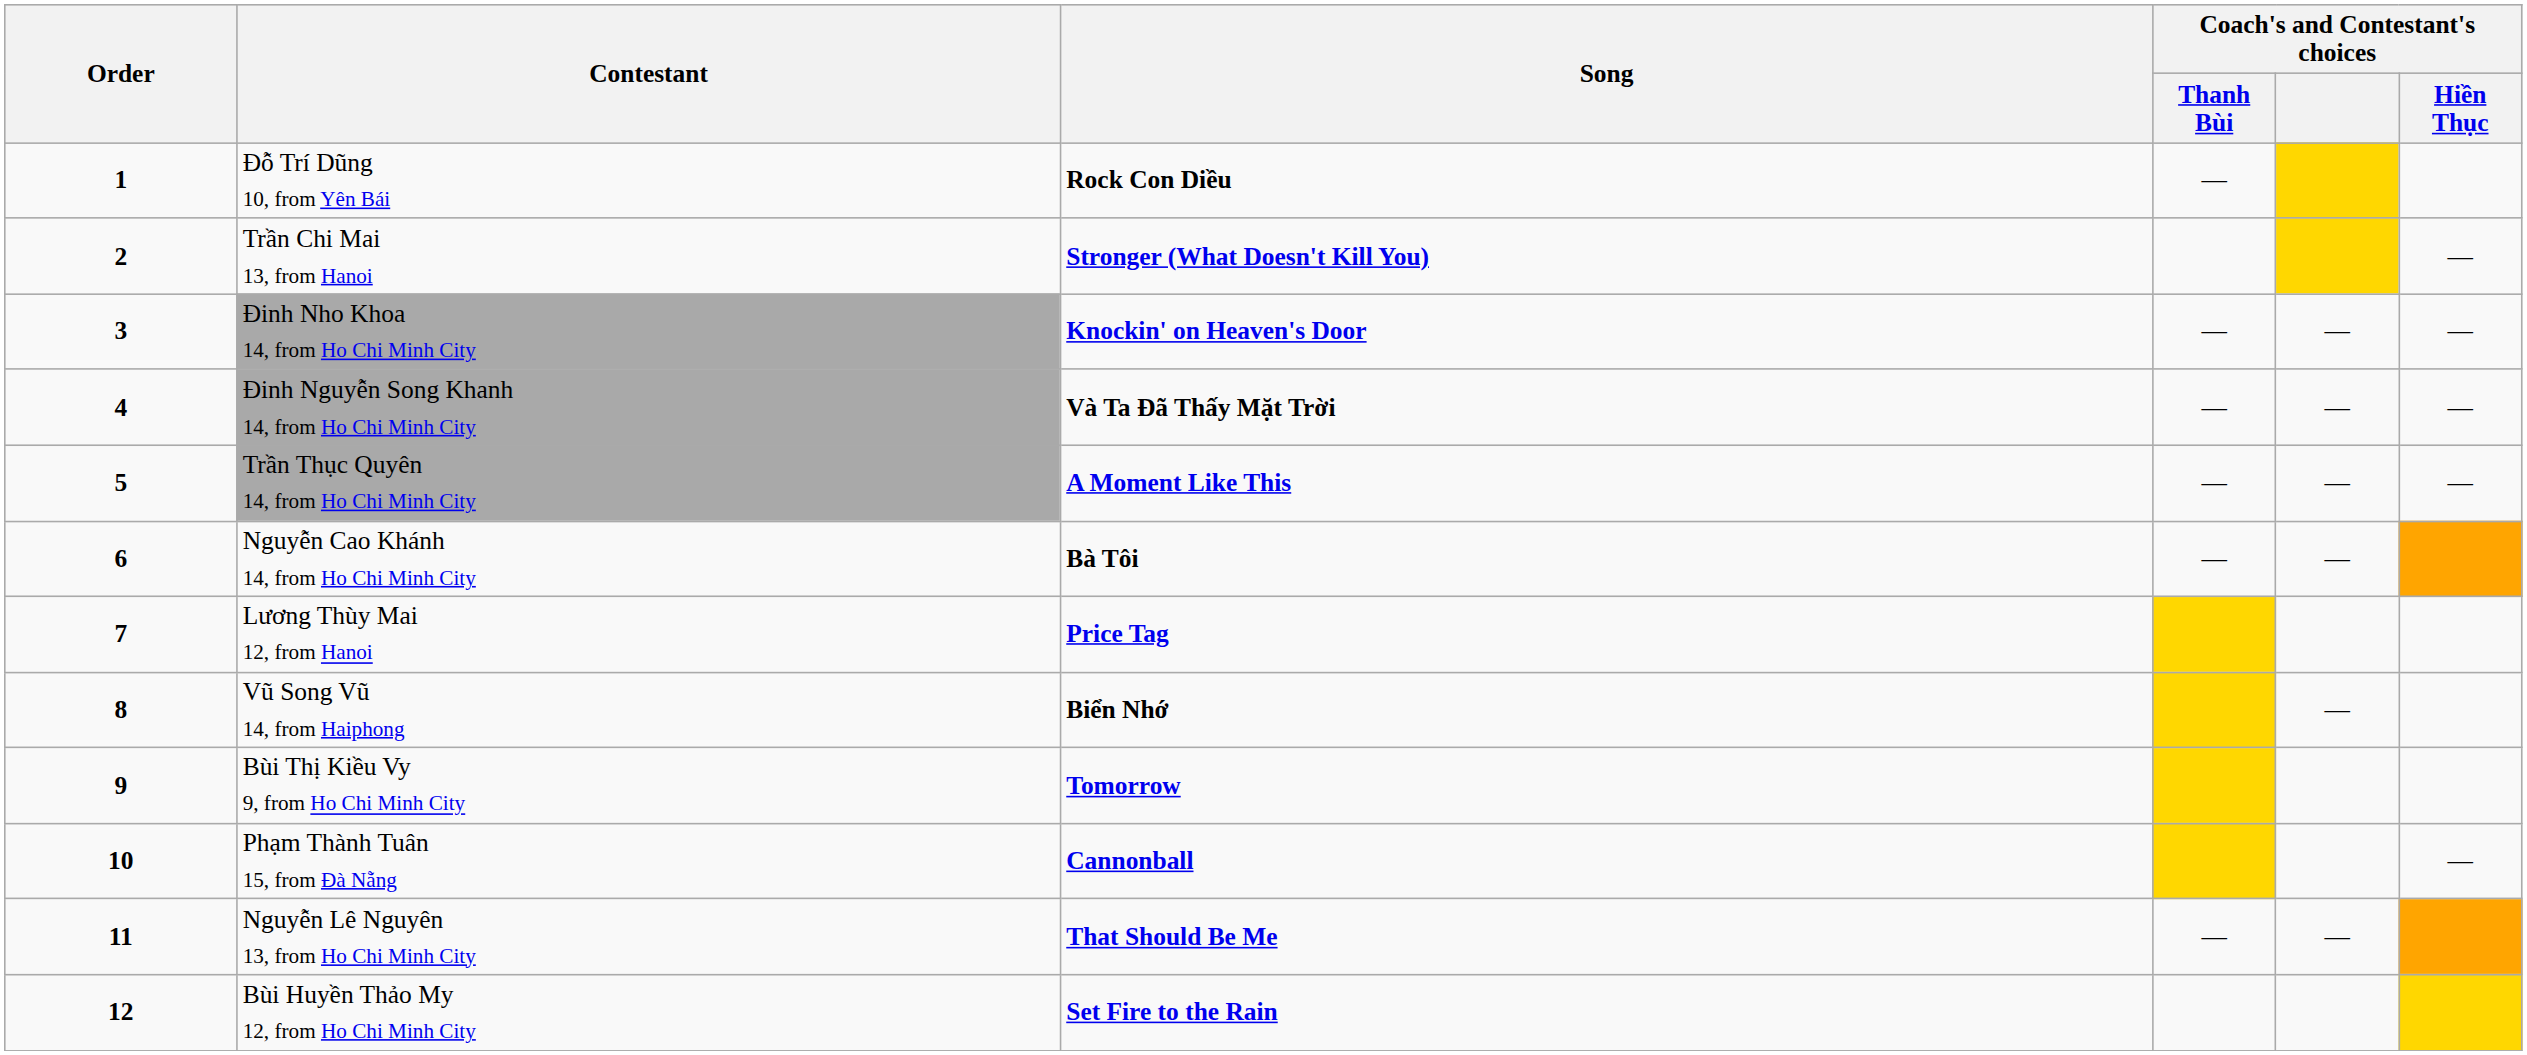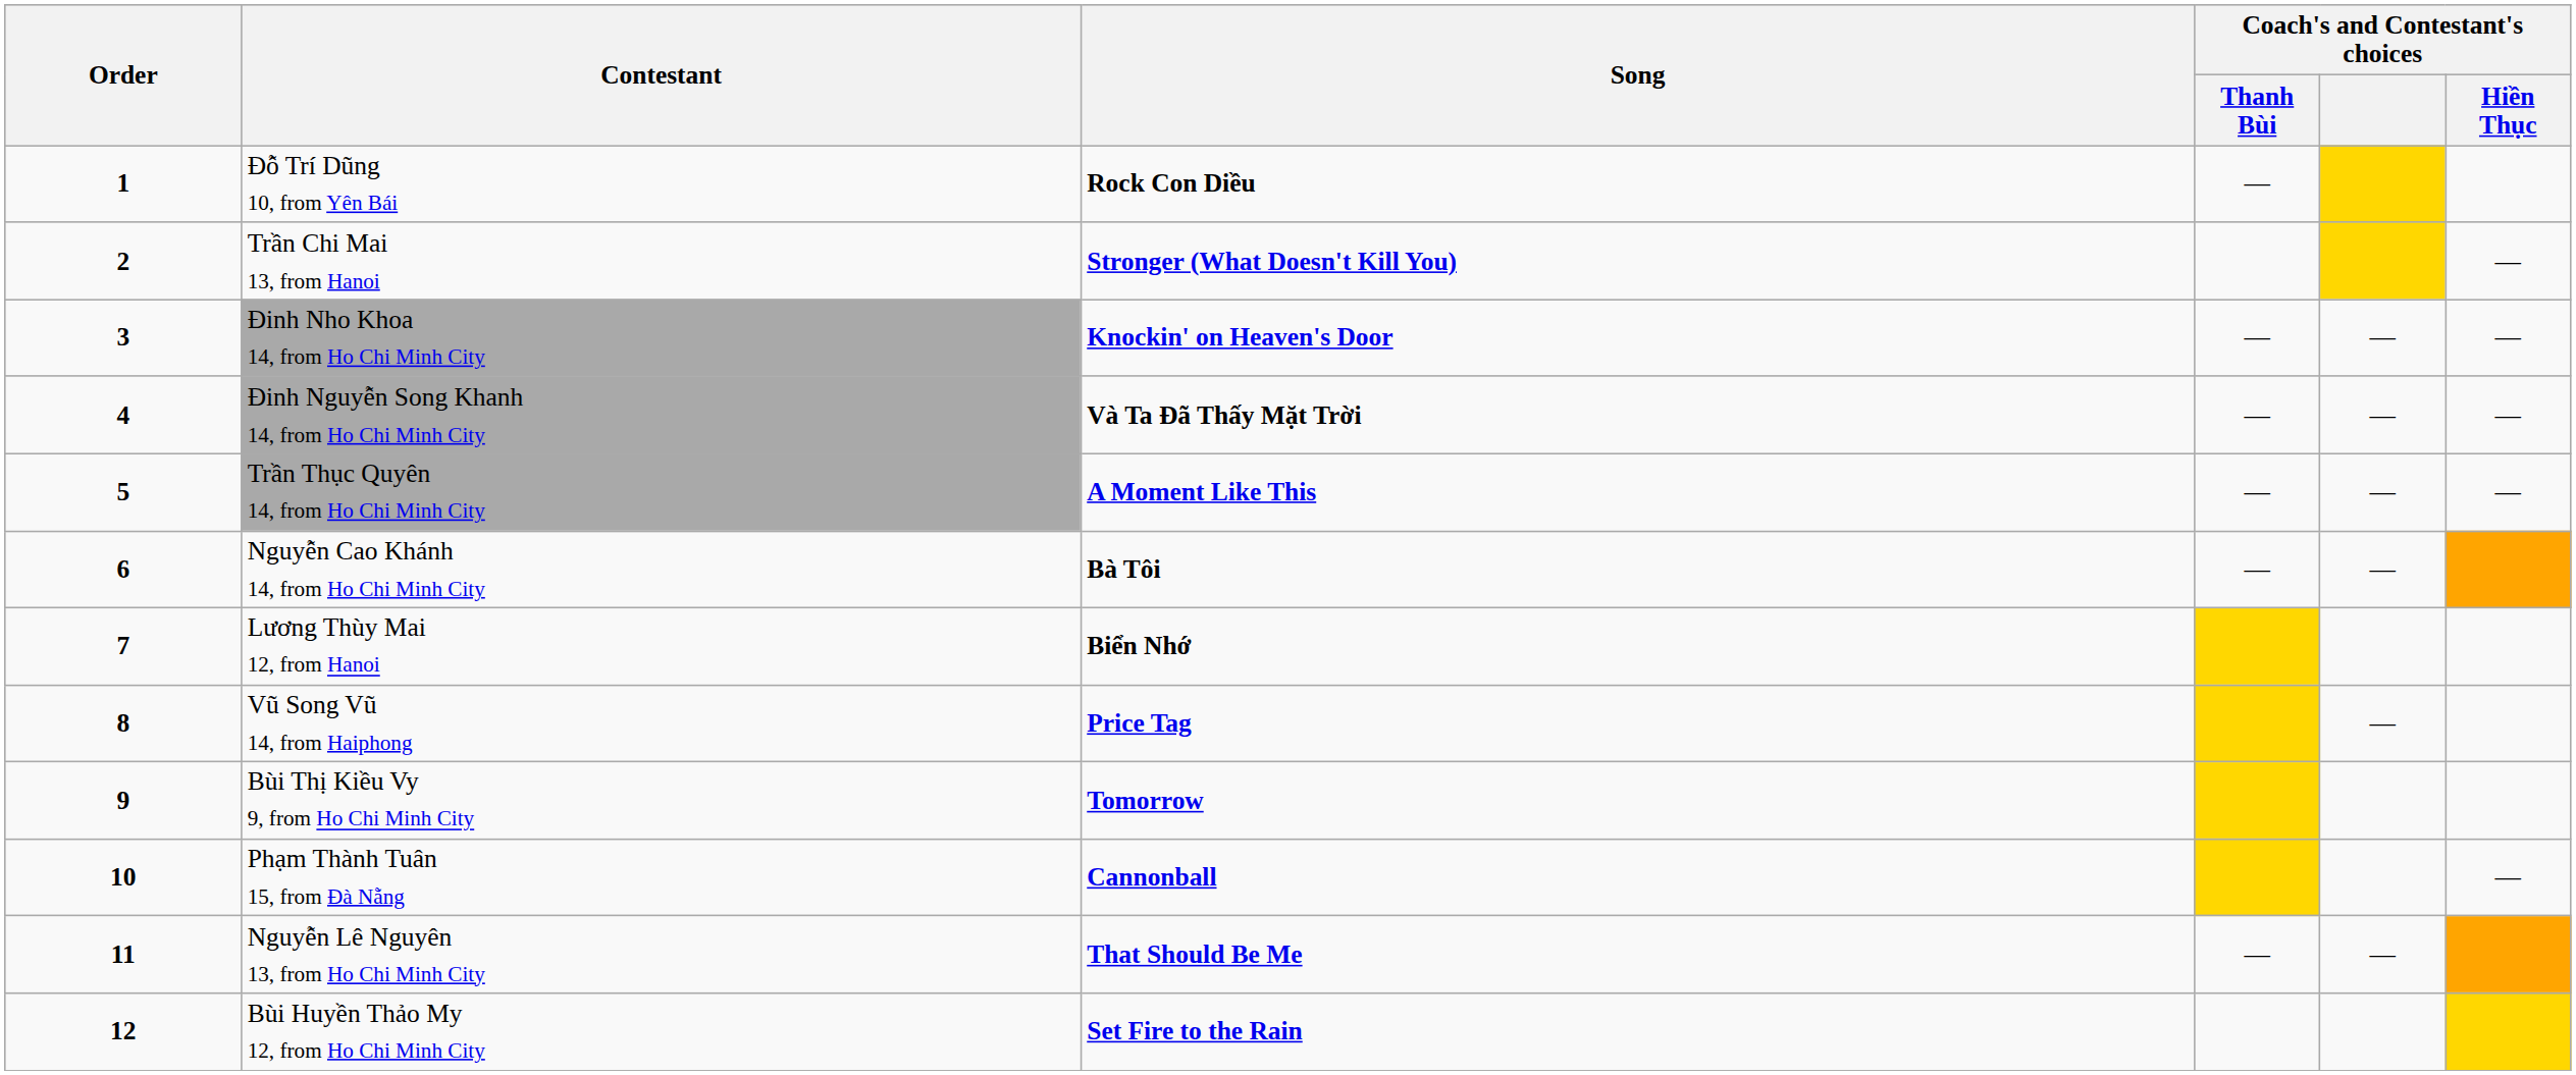Lương Thùy Mai 12, from Hanoi | Song: Price Tag -> Biển Nhớ
Vũ Song Vũ 14, from Haiphong | Song: Biển Nhớ -> Price Tag
